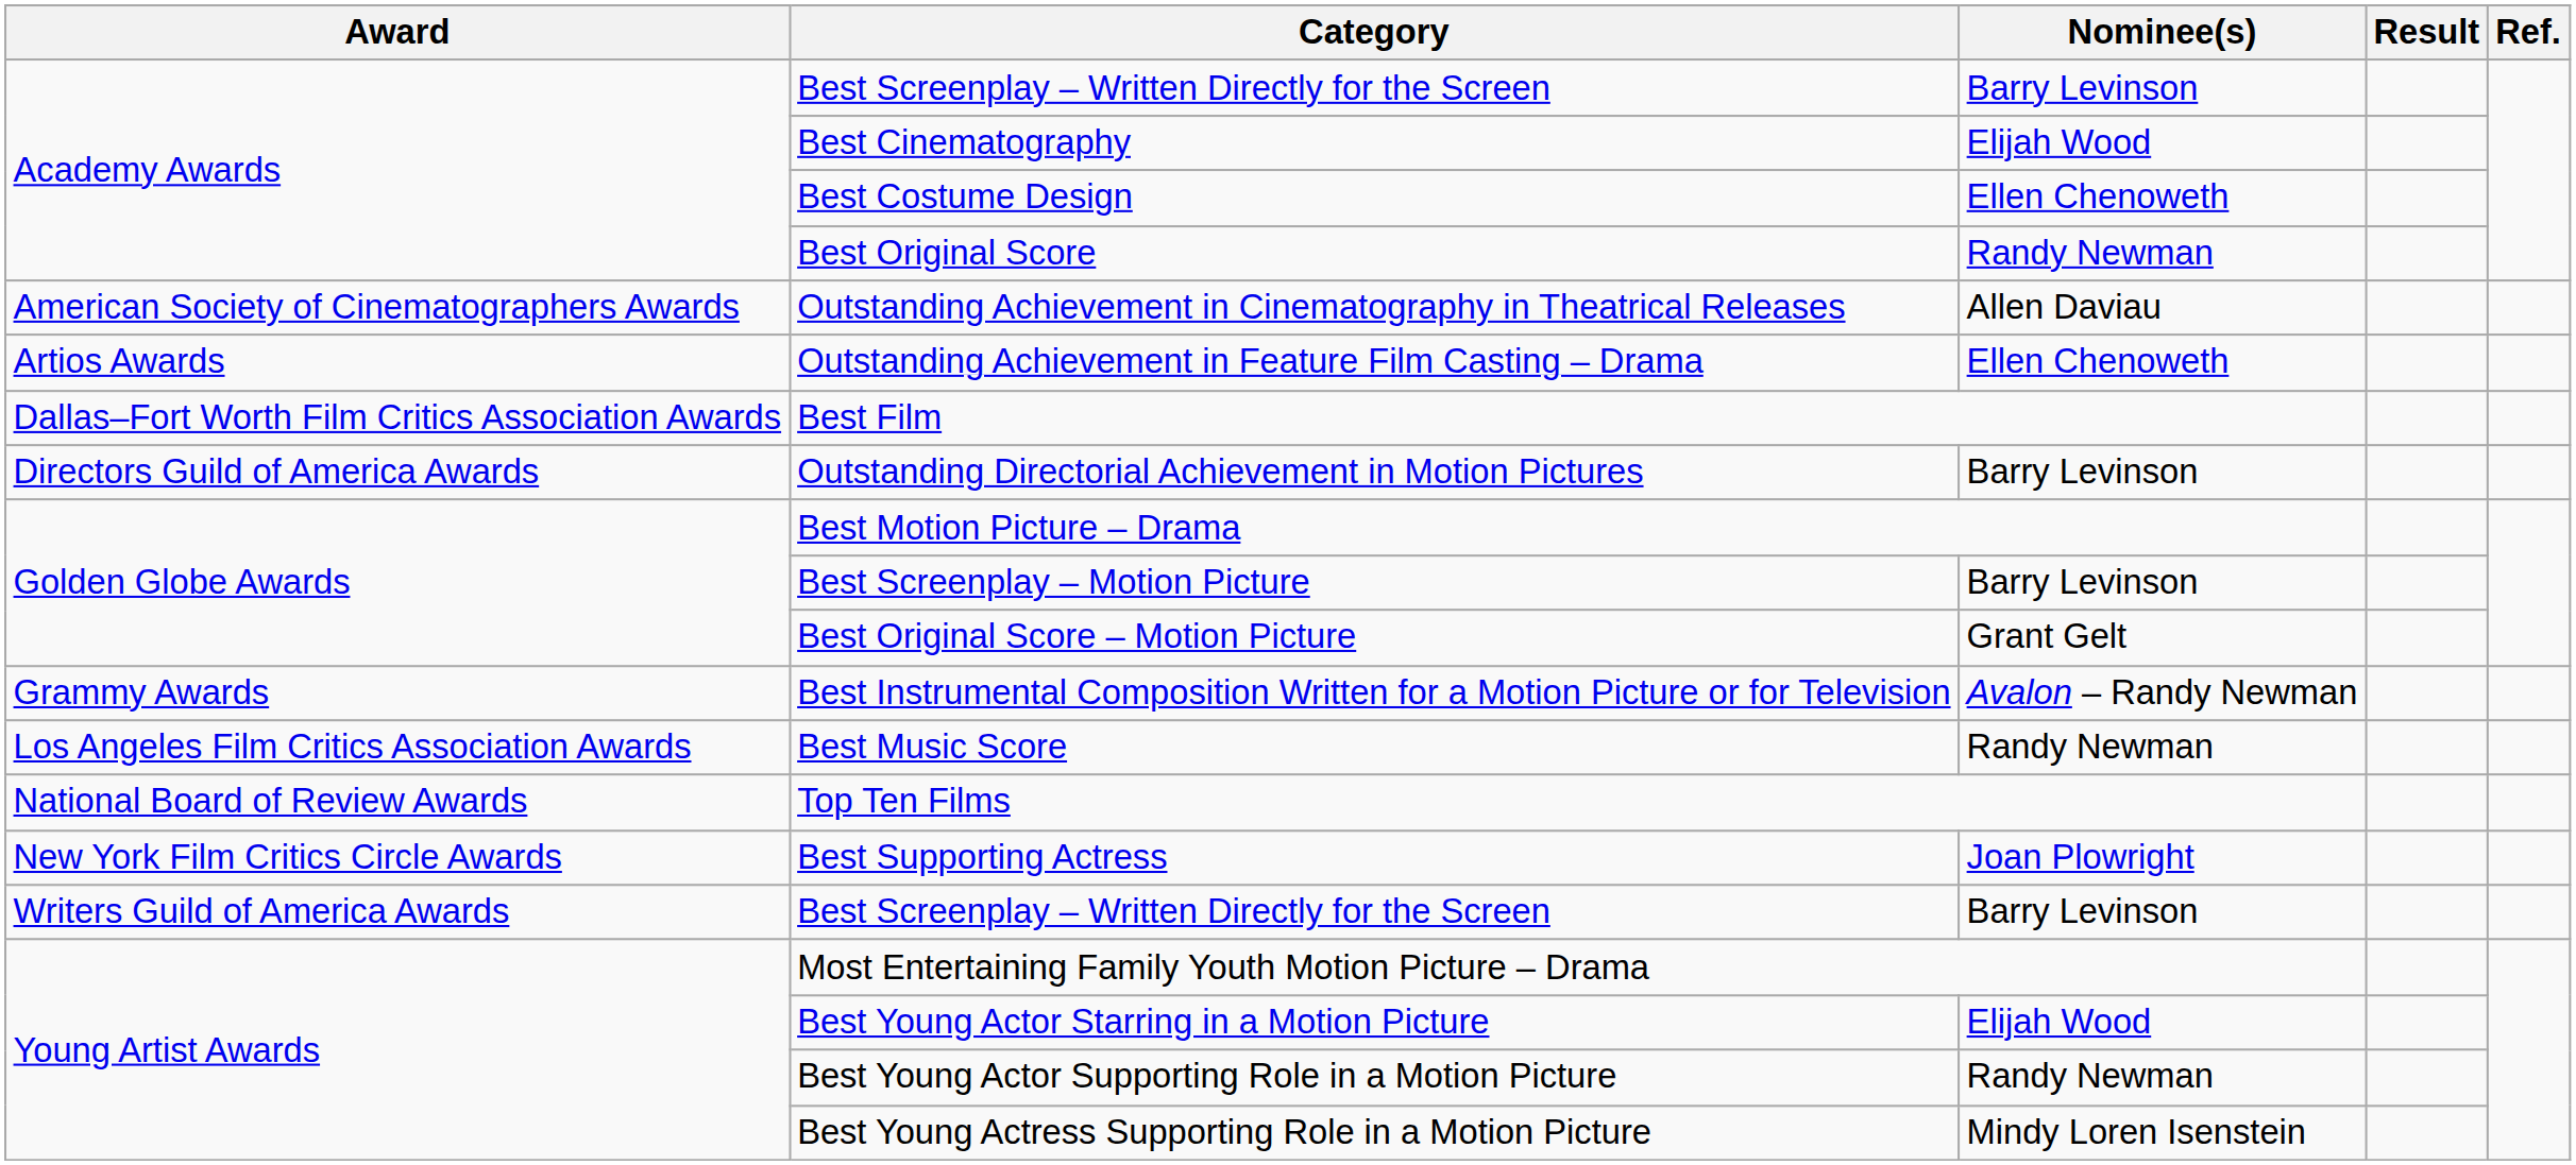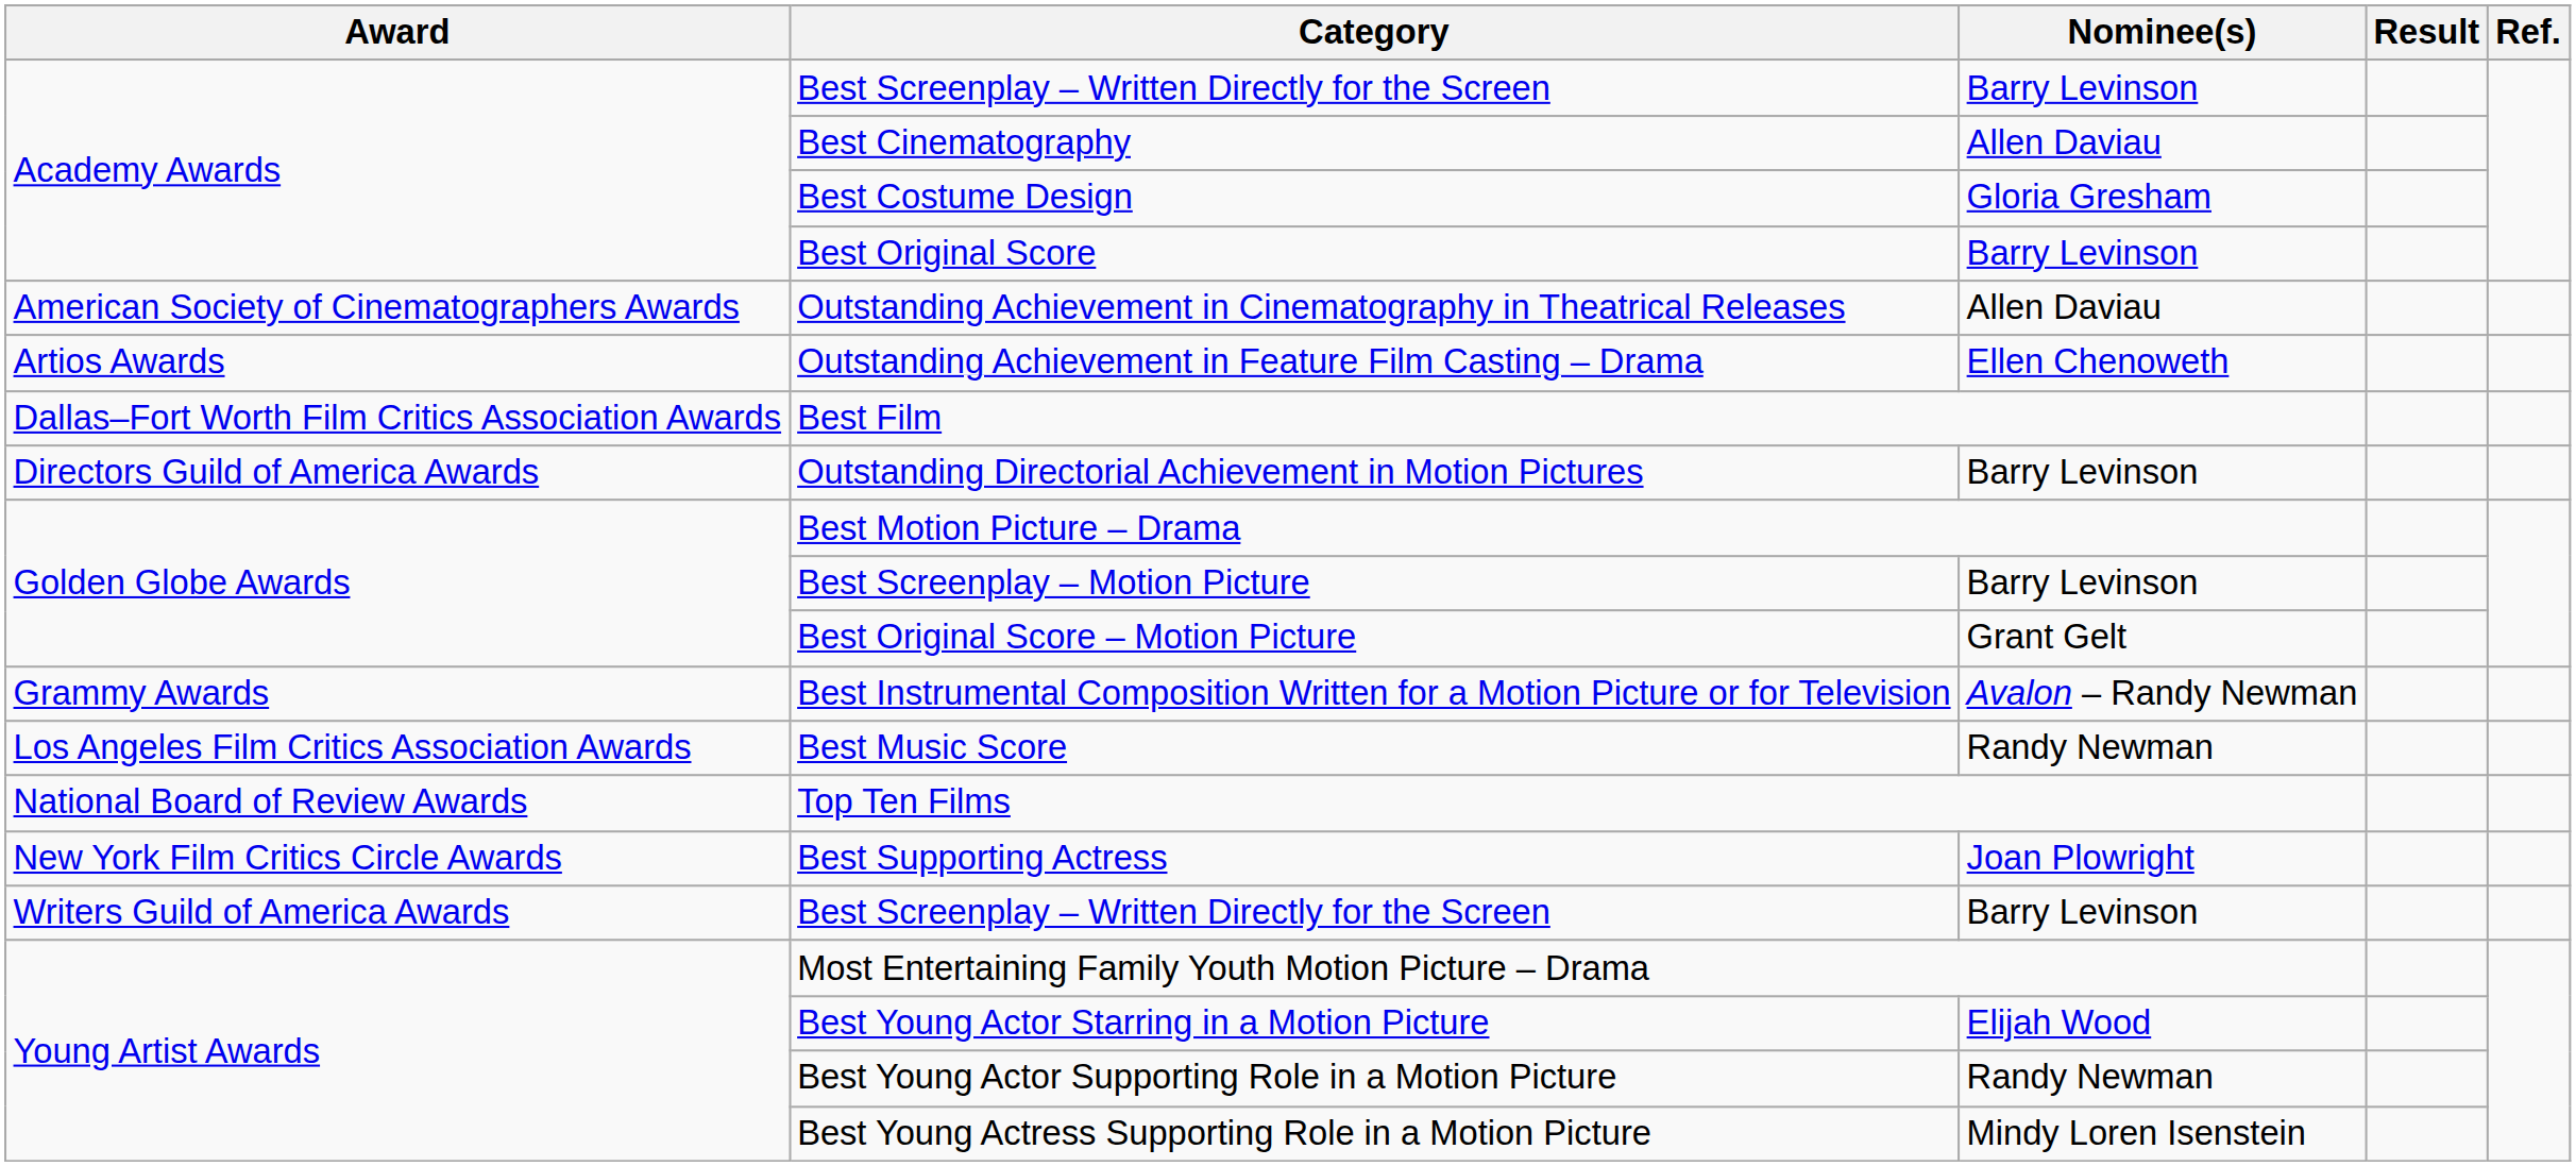Best Cinematography | Nominee(s): Elijah Wood -> Allen Daviau
Best Costume Design | Nominee(s): Ellen Chenoweth -> Gloria Gresham
Best Original Score | Nominee(s): Randy Newman -> Barry Levinson
